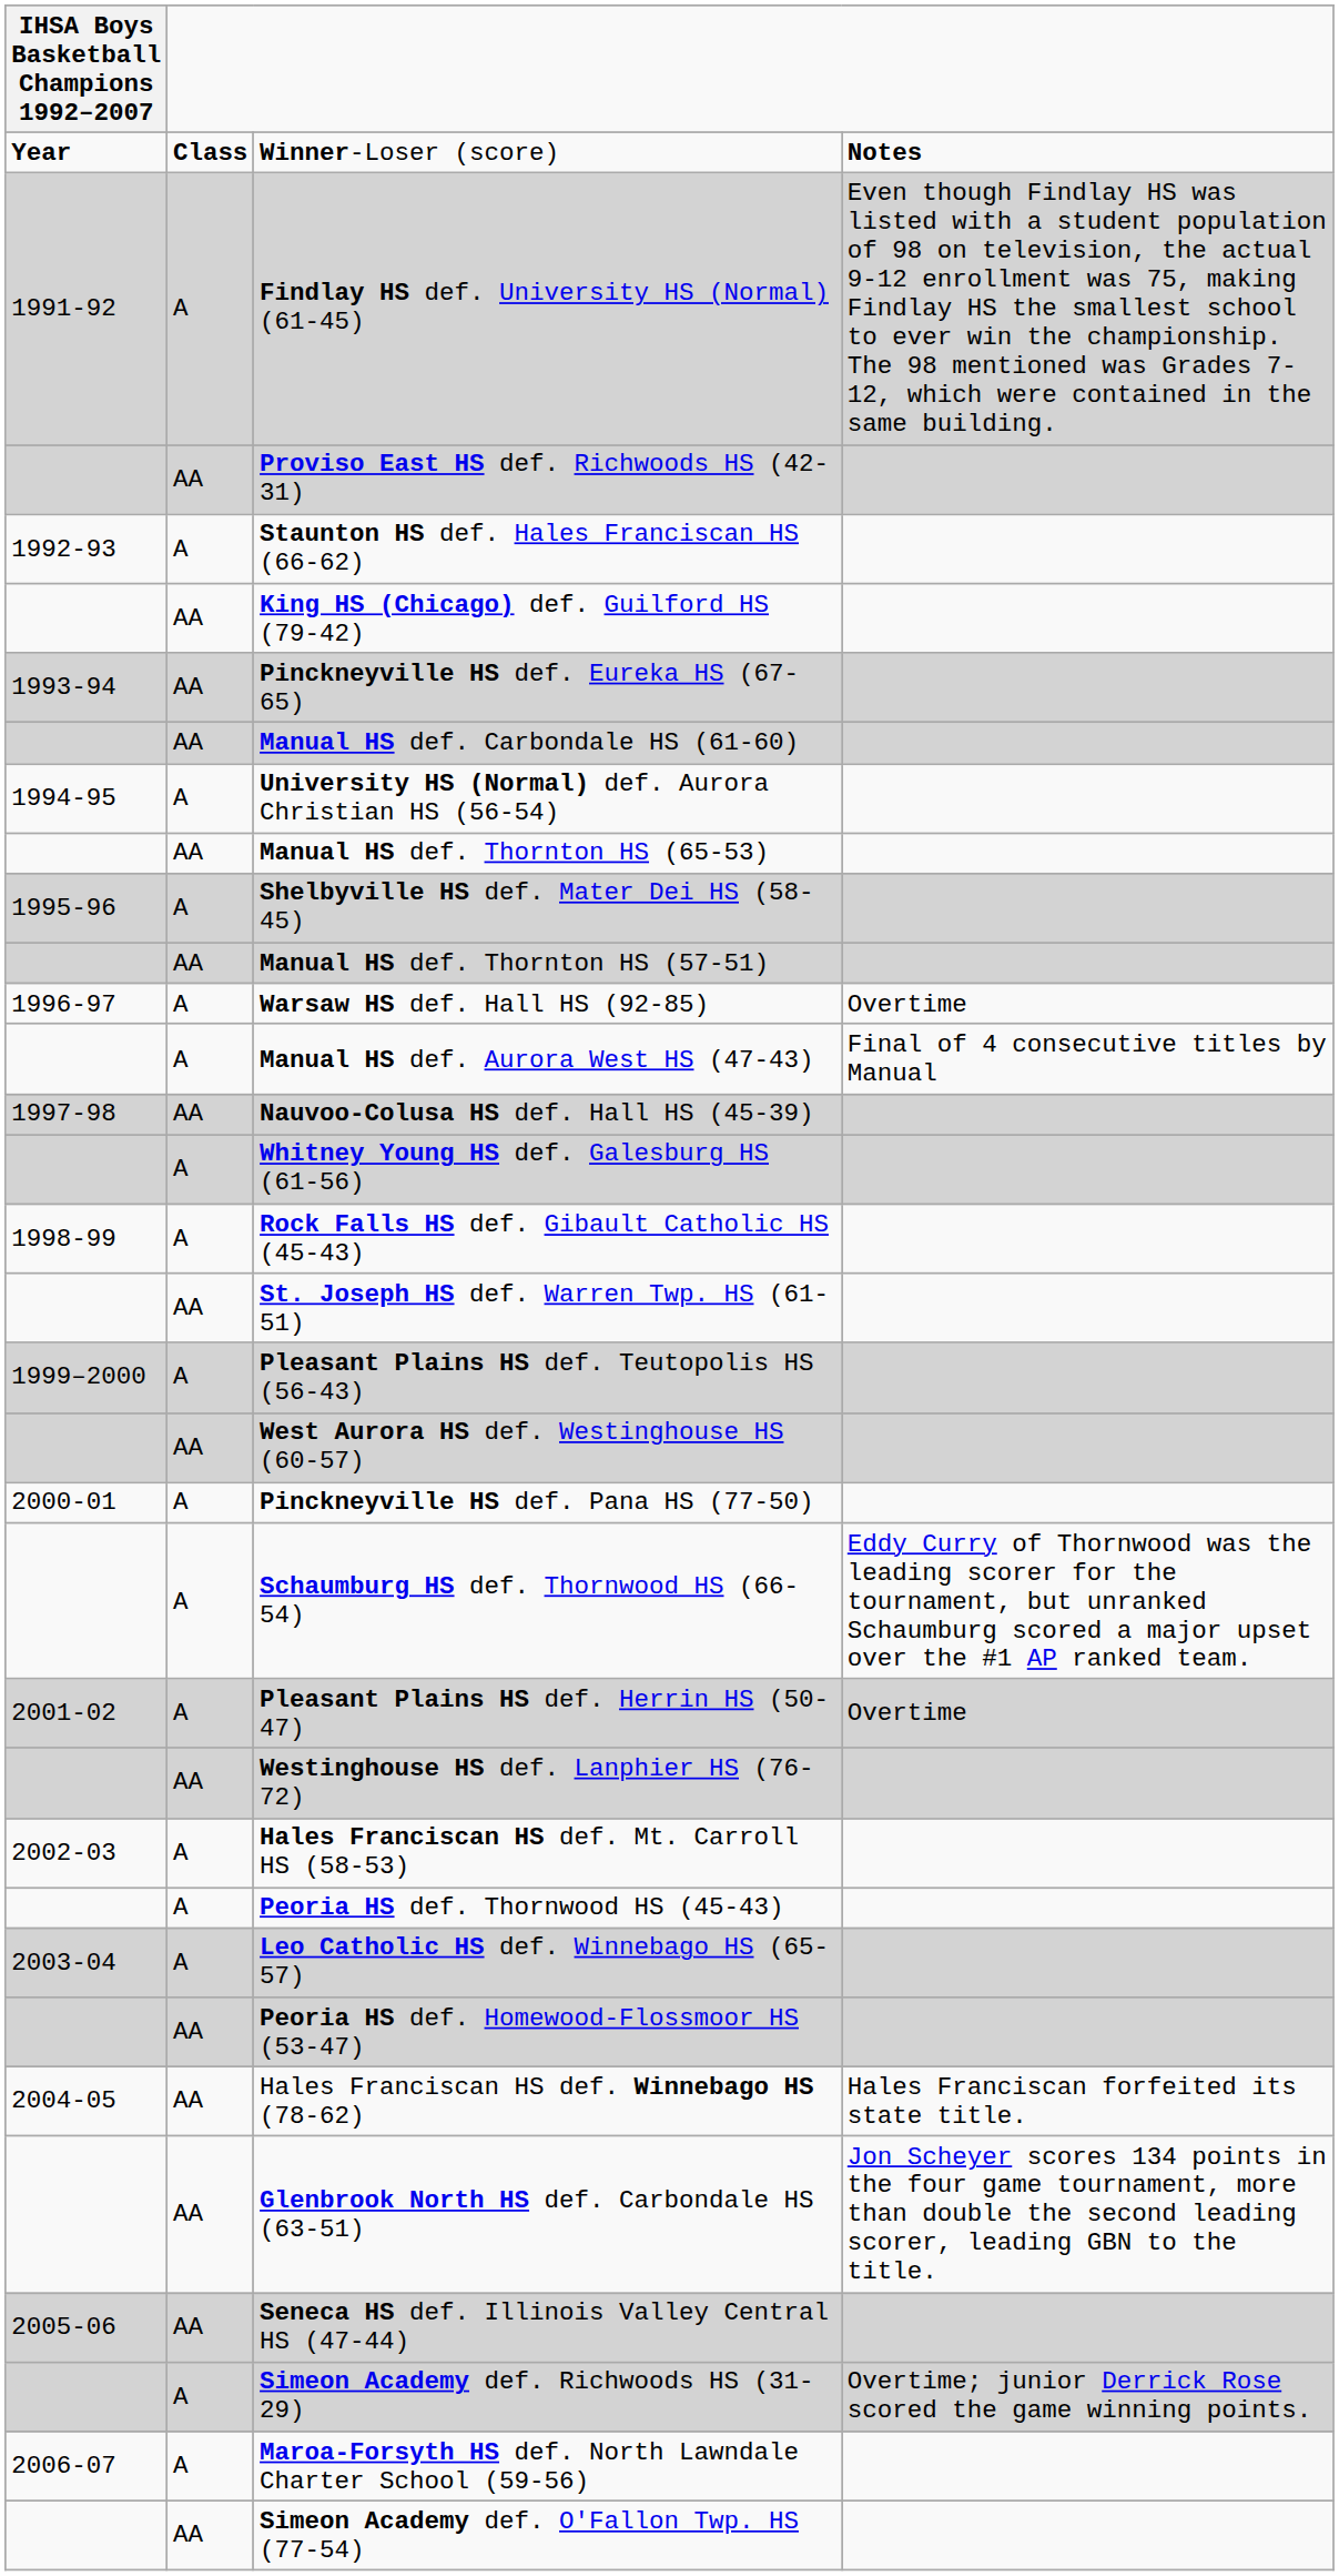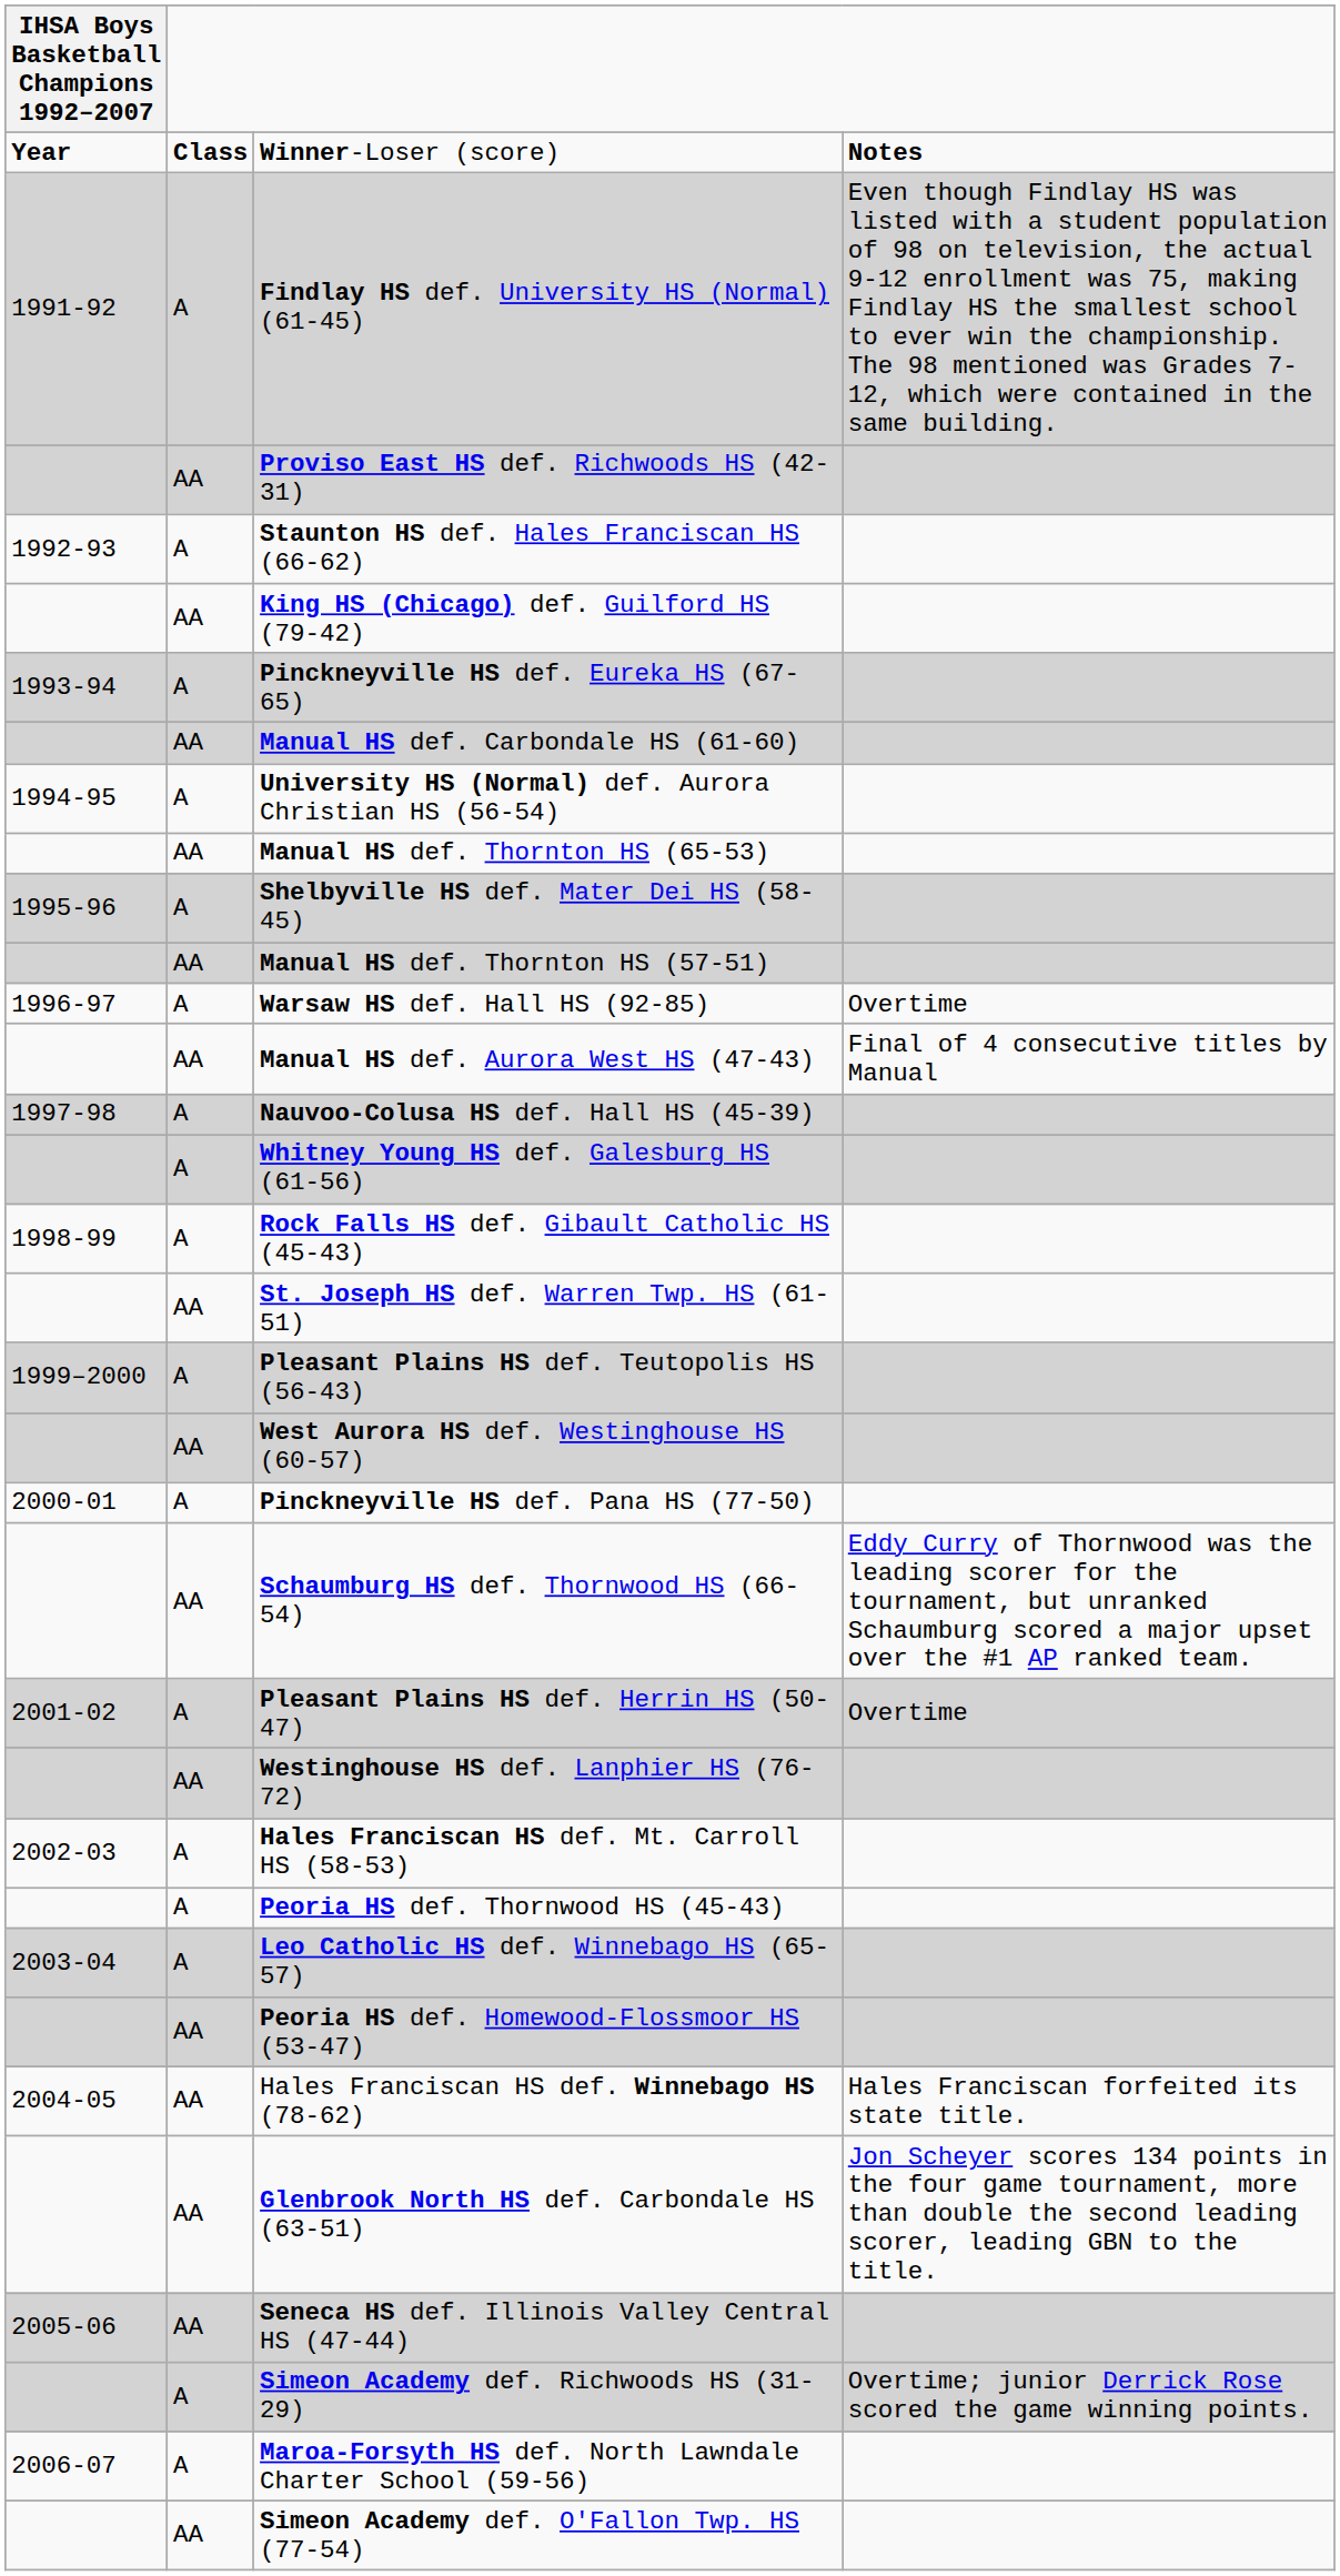Pinckneyville HS def. Eureka HS (67-65) | column 2: AA -> A
Manual HS def. Aurora West HS (47-43) | column 2: A -> AA
Nauvoo-Colusa HS def. Hall HS (45-39) | column 2: AA -> A
Schaumburg HS def. Thornwood HS (66-54) | column 2: A -> AA
